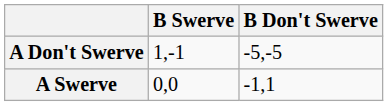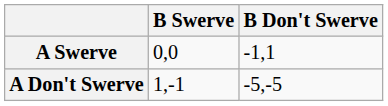rows swapped: A Swerve <-> A Don't Swerve
